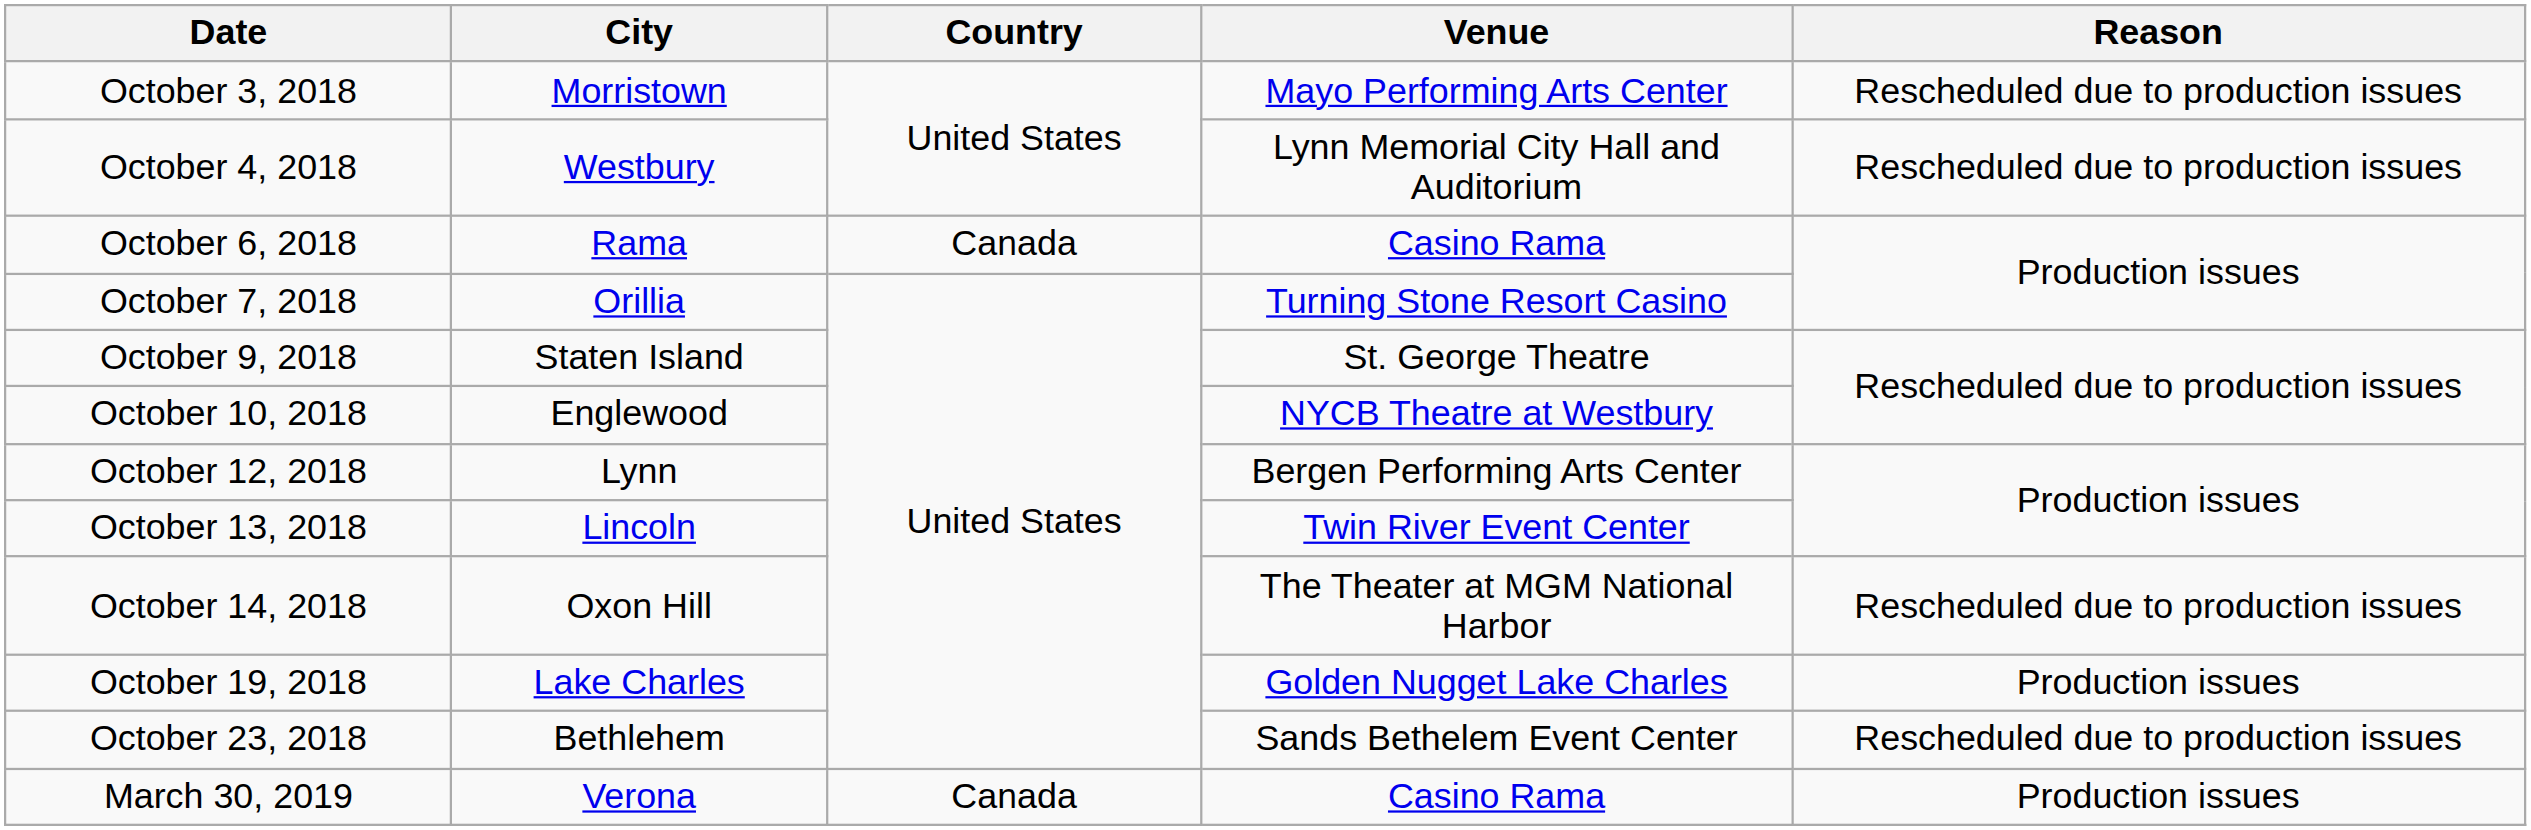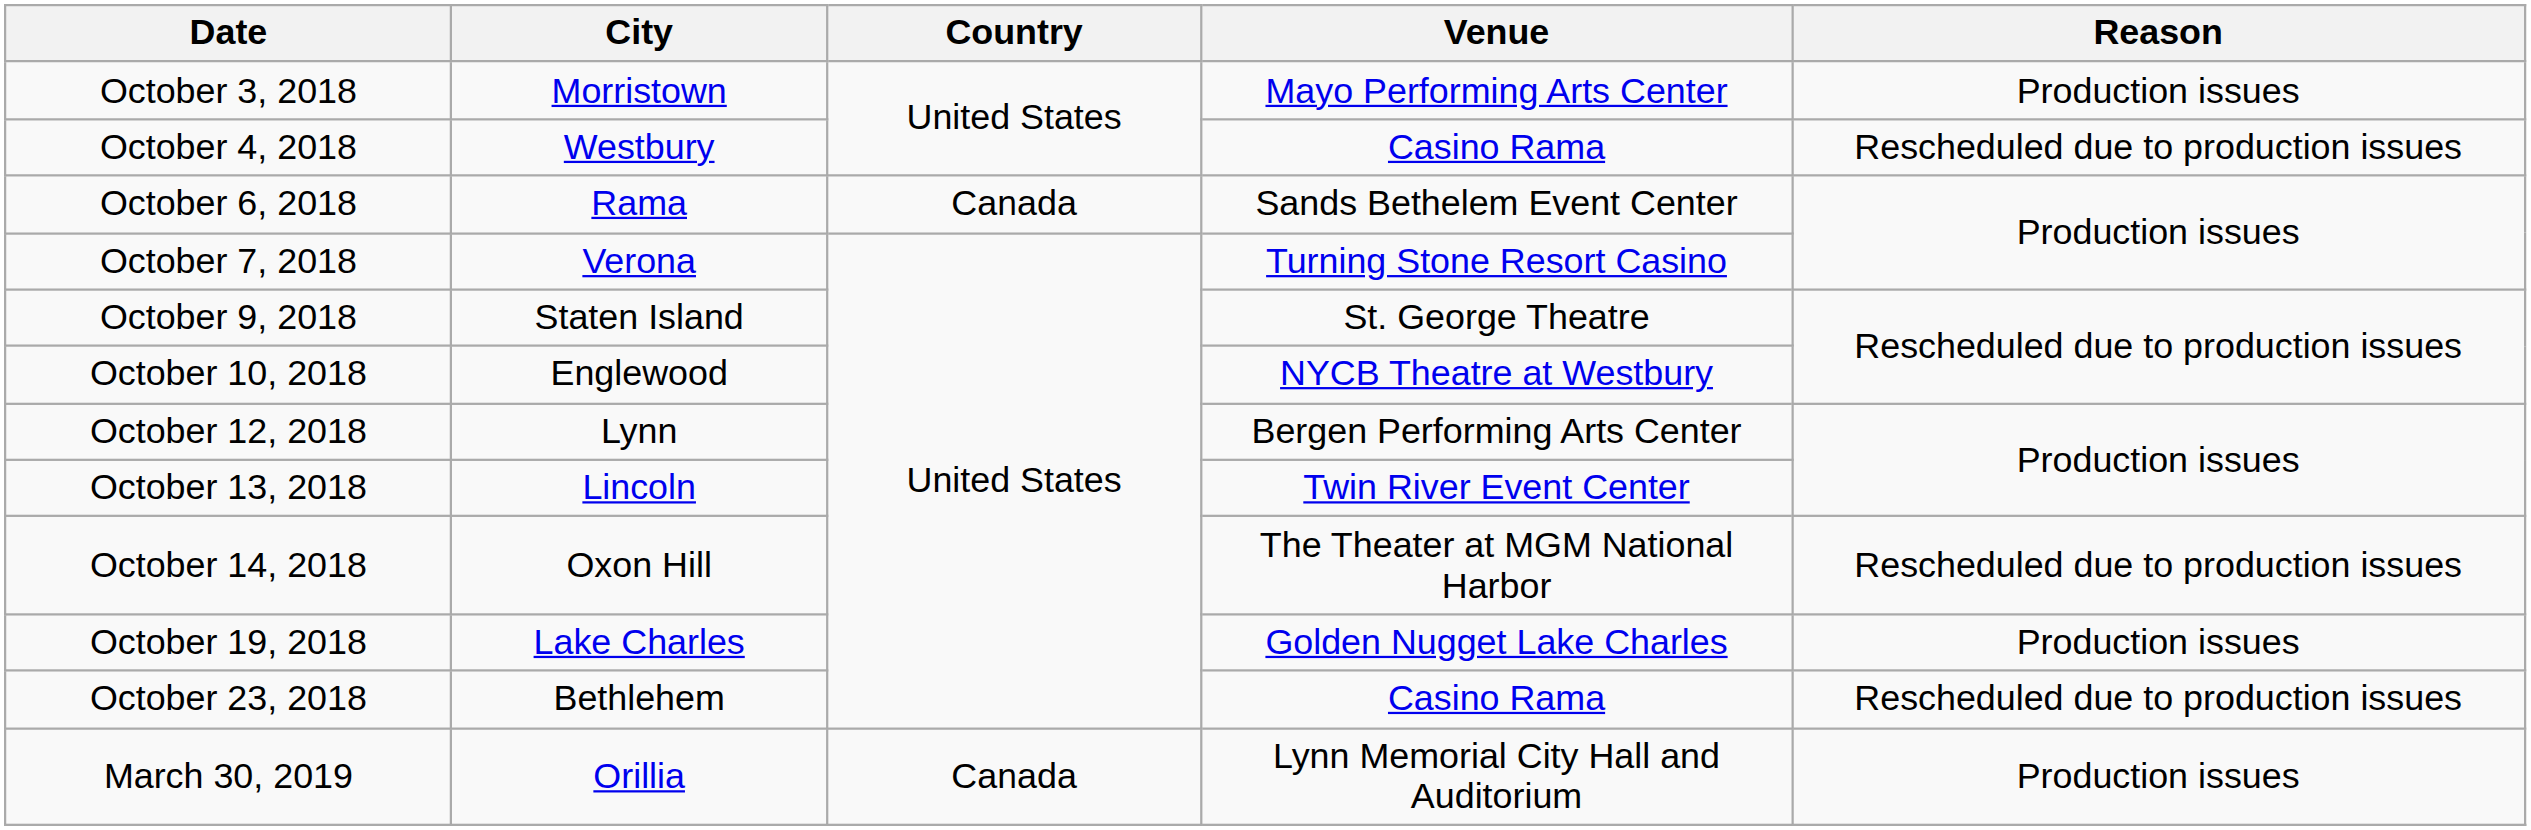October 3, 2018 | Reason: Rescheduled due to production issues -> Production issues
October 4, 2018 | Venue: Lynn Memorial City Hall and Auditorium -> Casino Rama
October 6, 2018 | Venue: Casino Rama -> Sands Bethelem Event Center
October 7, 2018 | City: Orillia -> Verona
October 23, 2018 | Venue: Sands Bethelem Event Center -> Casino Rama
March 30, 2019 | City: Verona -> Orillia
March 30, 2019 | Venue: Casino Rama -> Lynn Memorial City Hall and Auditorium
